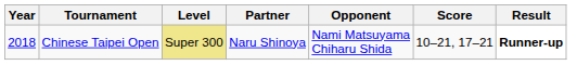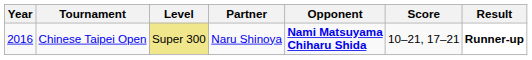Chinese Taipei Open | Year: 2018 -> 2016
Chinese Taipei Open | Opponent: normal -> bold
